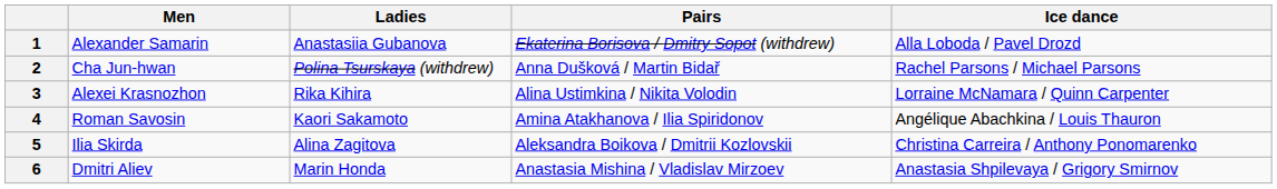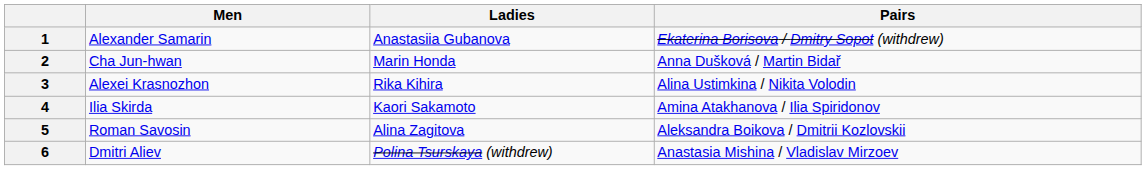- column: Ice dance | Alla Loboda / Pavel Drozd | Rachel Parsons / Michael Parsons | Lorraine McNamara / Quinn Carpenter | Angélique Abachkina / Louis Thauron | Christina Carreira / Anthony Ponomarenko | Anastasia Shpilevaya / Grigory Smirnov
2 | Ladies: Polina Tsurskaya (withdrew) -> Marin Honda
4 | Men: Roman Savosin -> Ilia Skirda
5 | Men: Ilia Skirda -> Roman Savosin
6 | Ladies: Marin Honda -> Polina Tsurskaya (withdrew)
